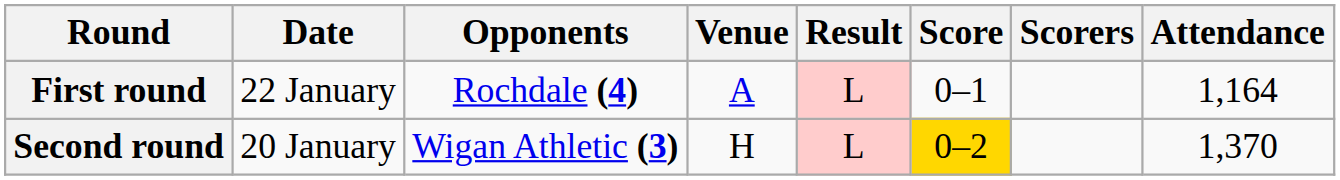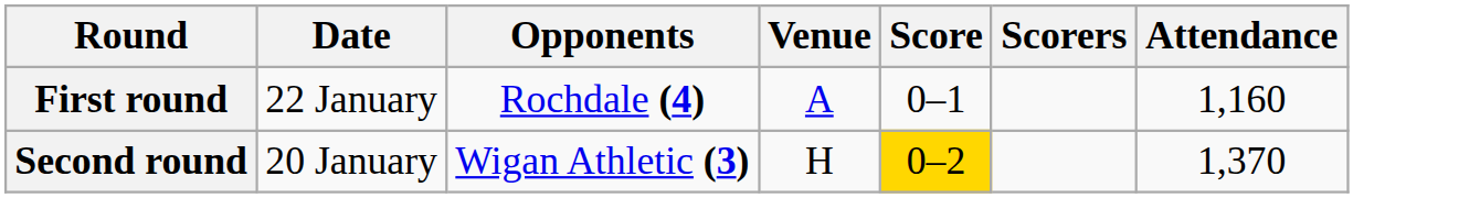- column: Result | L | L
First round | Attendance: 1,164 -> 1,160
